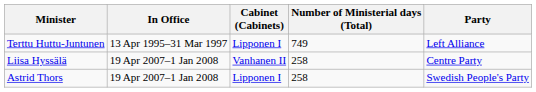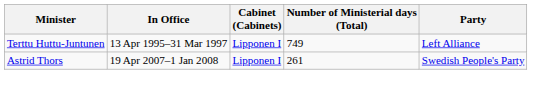- row: Liisa Hyssälä | 19 Apr 2007–1 Jan 2008 | Vanhanen II | 258 | Centre Party
Astrid Thors | Number of Ministerial days (Total): 258 -> 261
